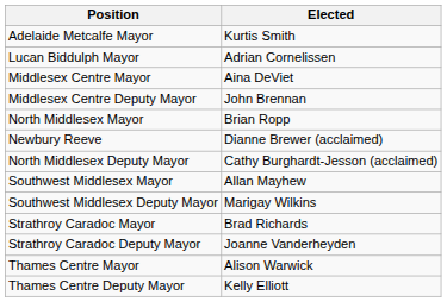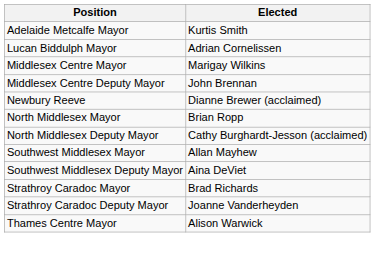Middlesex Centre Mayor | Elected: Aina DeViet -> Marigay Wilkins
rows swapped: Newbury Reeve <-> North Middlesex Mayor
Southwest Middlesex Deputy Mayor | Elected: Marigay Wilkins -> Aina DeViet
- row: Thames Centre Deputy Mayor | Kelly Elliott
